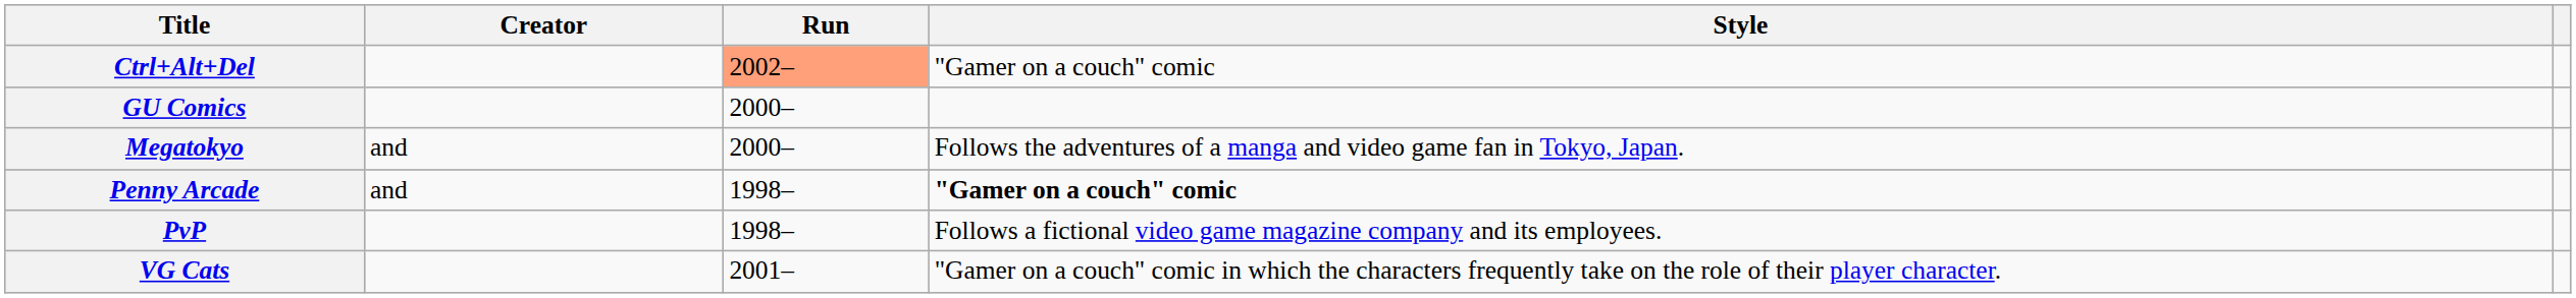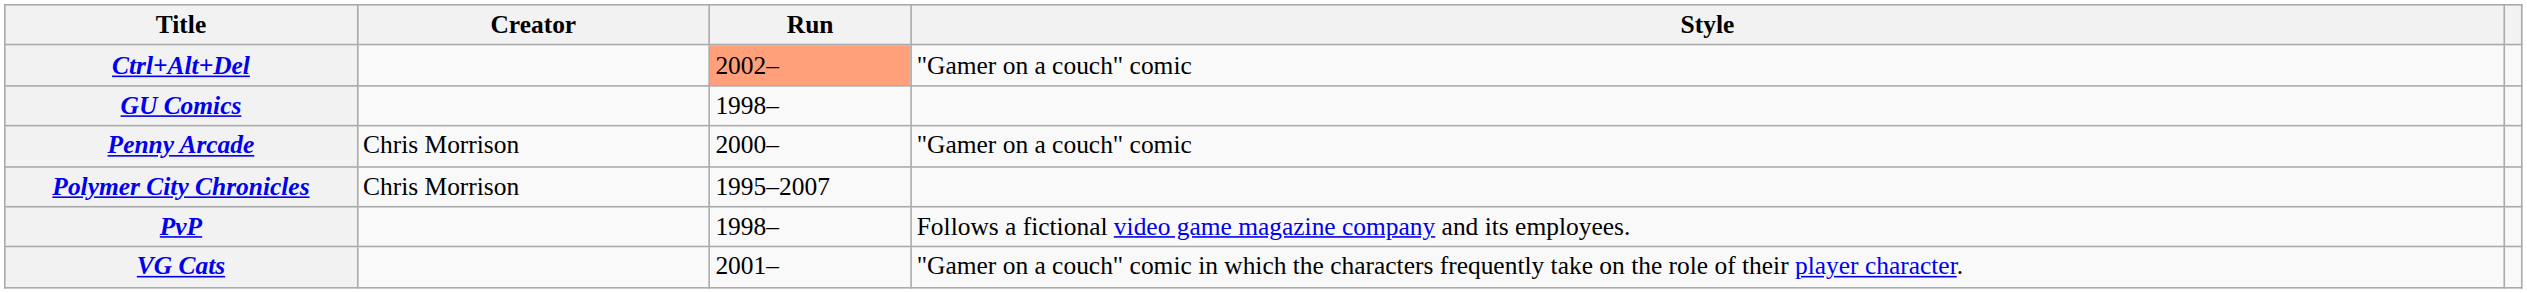GU Comics | Run: 2000– -> 1998–
- row: Megatokyo | and | 2000– | Follows the adventures of a manga and video game fan in Tokyo, Japan.
Penny Arcade | Creator: and -> Chris Morrison
Penny Arcade | Run: 1998– -> 2000–
Penny Arcade | Style: bold -> normal
+ row: Polymer City Chronicles | Chris Morrison | 1995–2007
